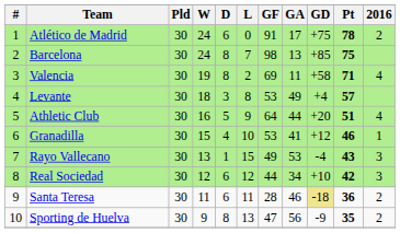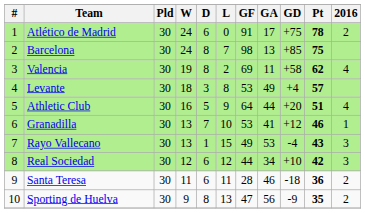Valencia | Pt: 71 -> 62
Granadilla | W: 15 -> 13
Granadilla | D: 4 -> 7
Santa Teresa | GD: khaki background -> no background
